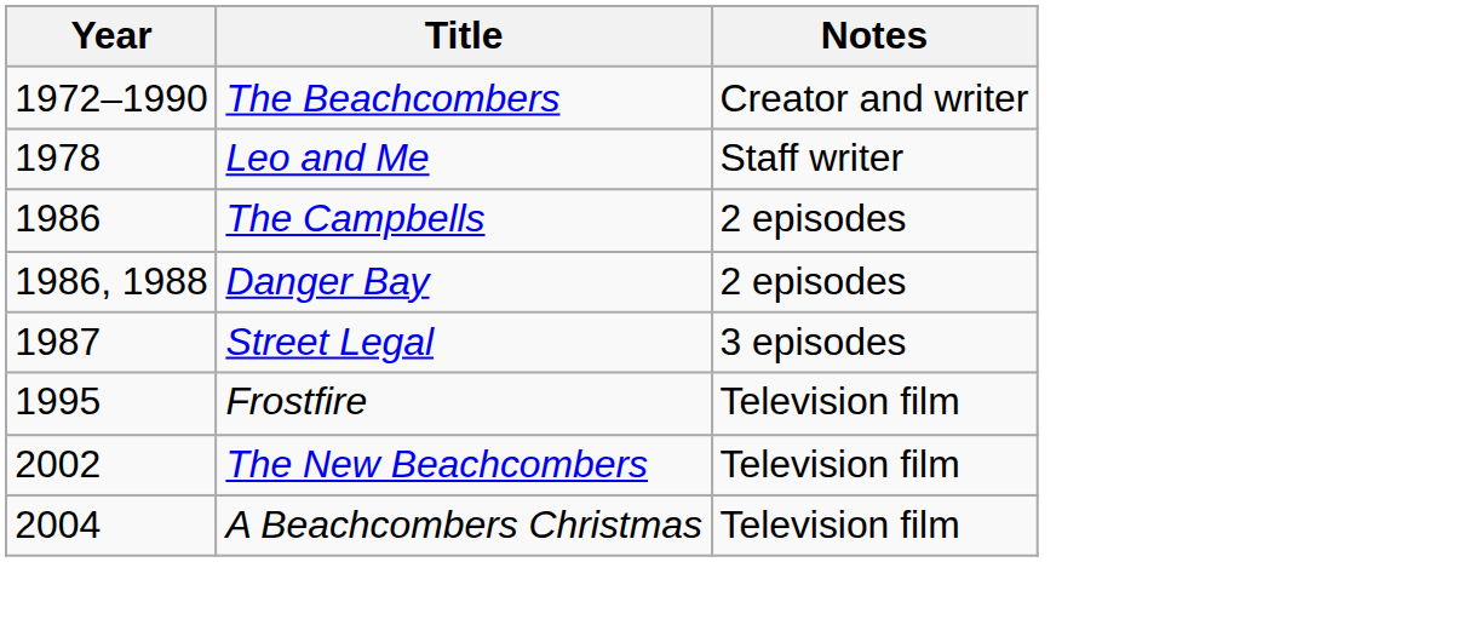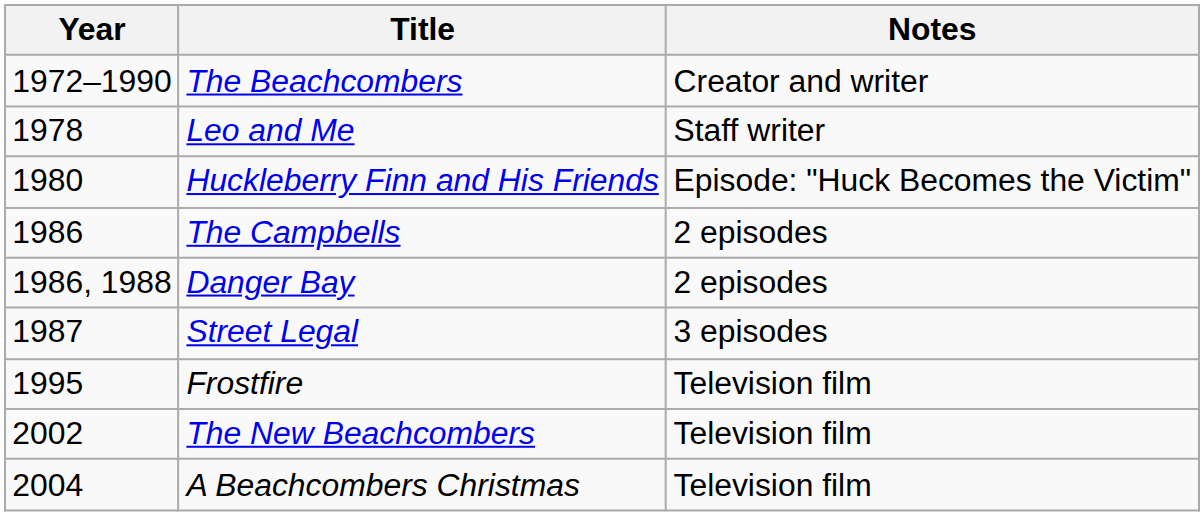+ row: 1980 | Huckleberry Finn and His Friends | Episode: "Huck Becomes the Victim"
